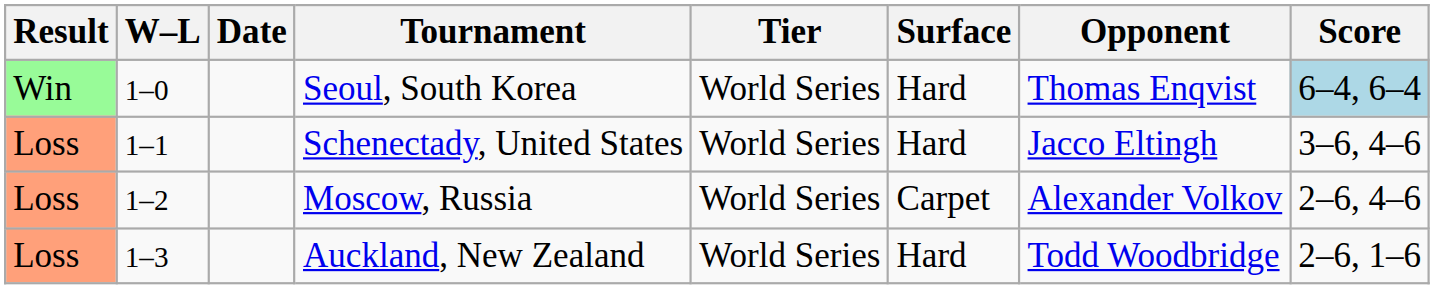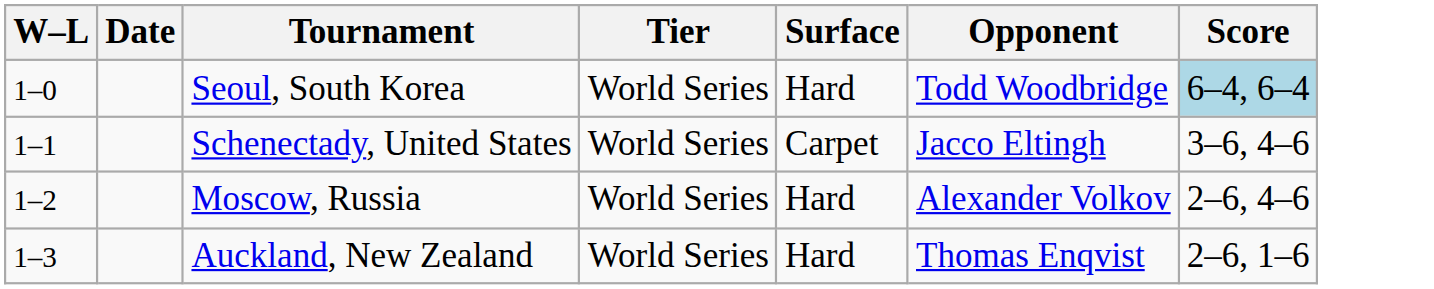- column: Result | Win | Loss | Loss | Loss
Seoul, South Korea | Opponent: Thomas Enqvist -> Todd Woodbridge
Schenectady, United States | Surface: Hard -> Carpet
Moscow, Russia | Surface: Carpet -> Hard
Auckland, New Zealand | Opponent: Todd Woodbridge -> Thomas Enqvist
